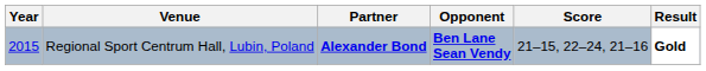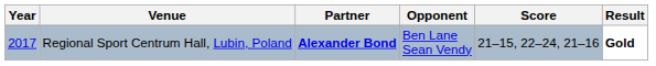Regional Sport Centrum Hall, Lubin, Poland | Year: 2015 -> 2017
Regional Sport Centrum Hall, Lubin, Poland | Opponent: bold -> normal
